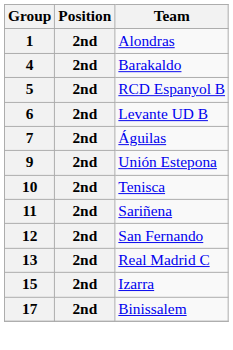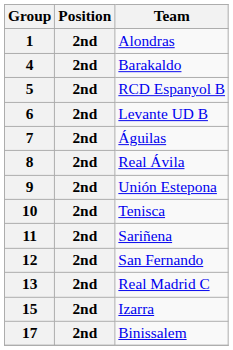+ row: 8 | 2nd | Real Ávila
